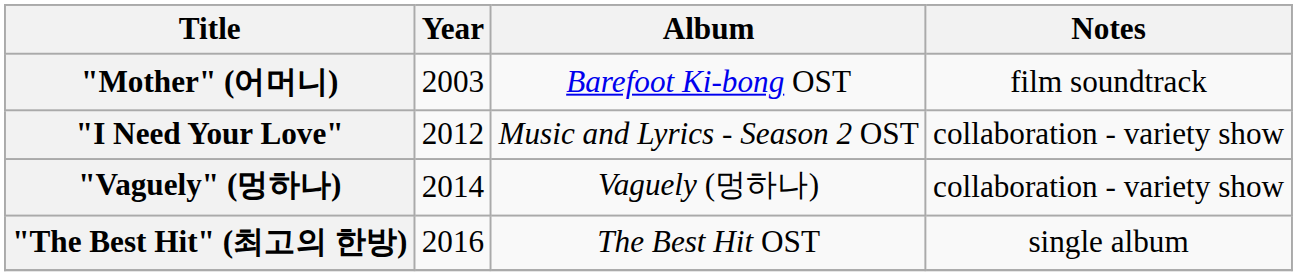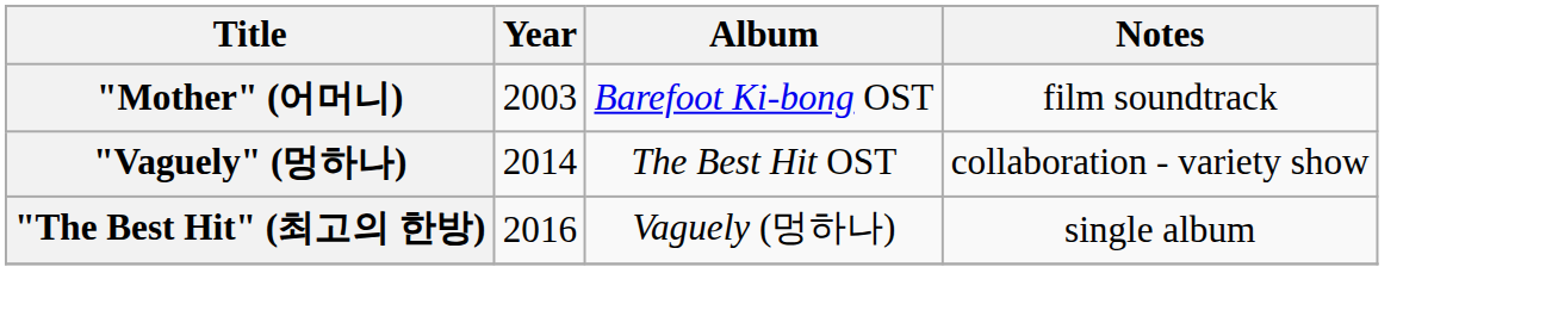- row: "I Need Your Love" | 2012 | Music and Lyrics - Season 2 OST | collaboration - variety show
"Vaguely" (멍하나) | Album: Vaguely (멍하나) -> The Best Hit OST
"The Best Hit" (최고의 한방) | Album: The Best Hit OST -> Vaguely (멍하나)
